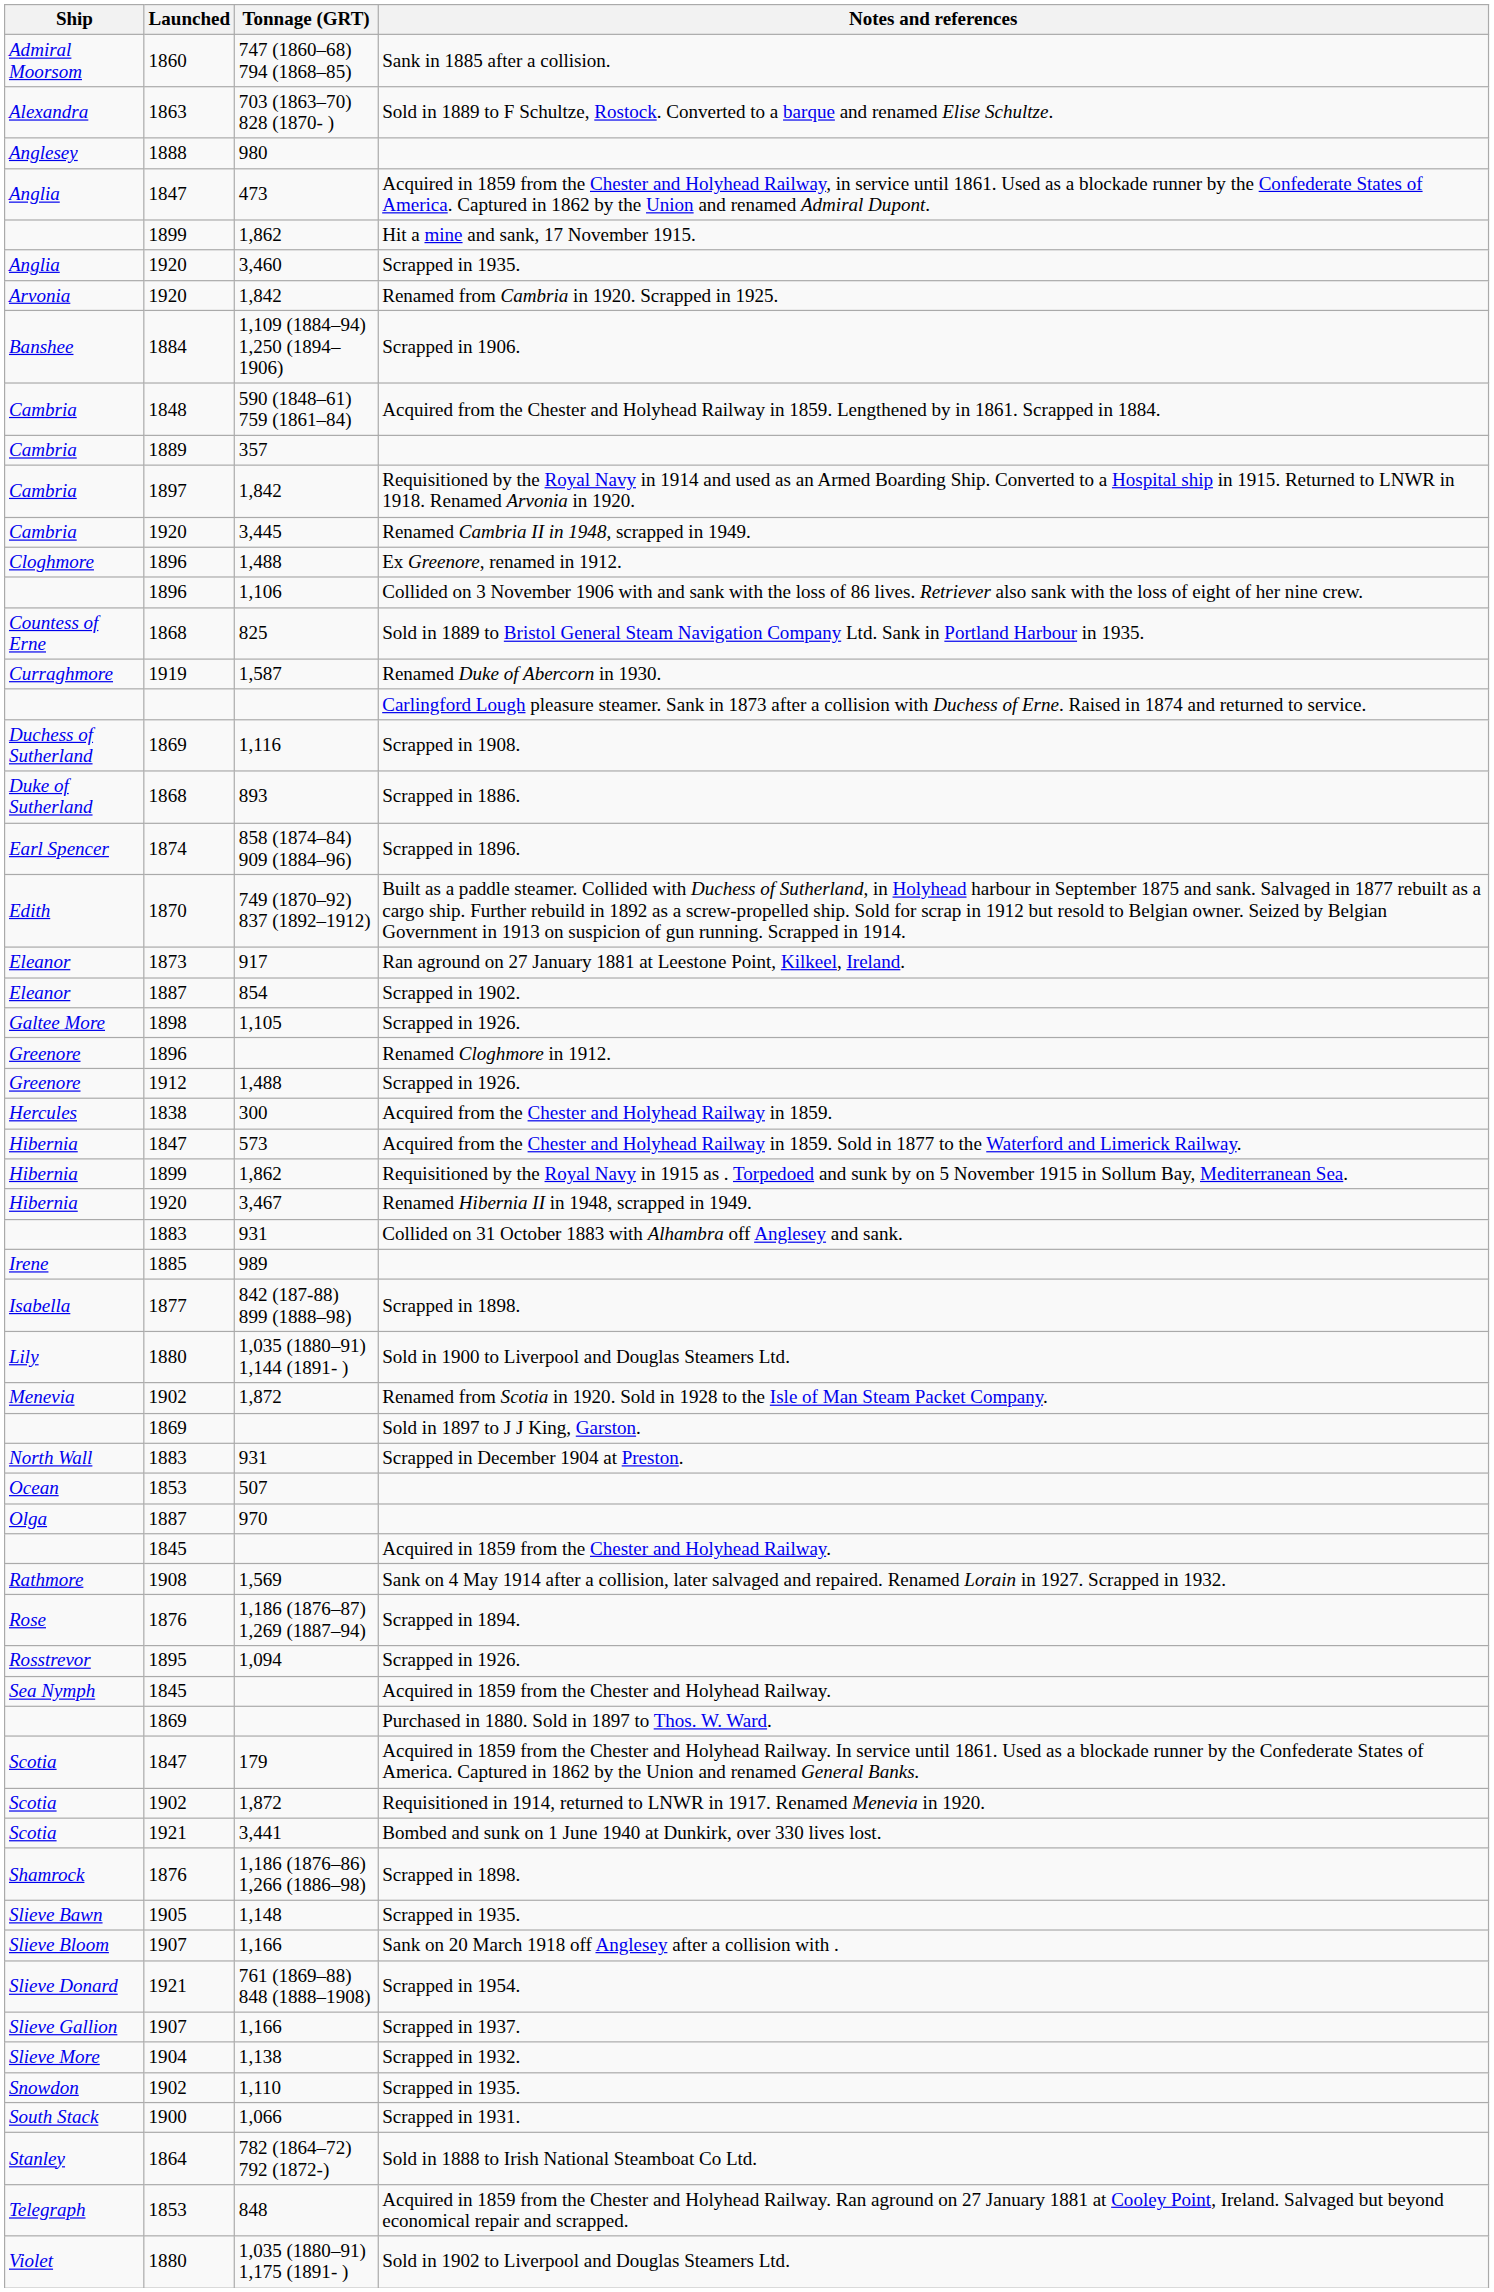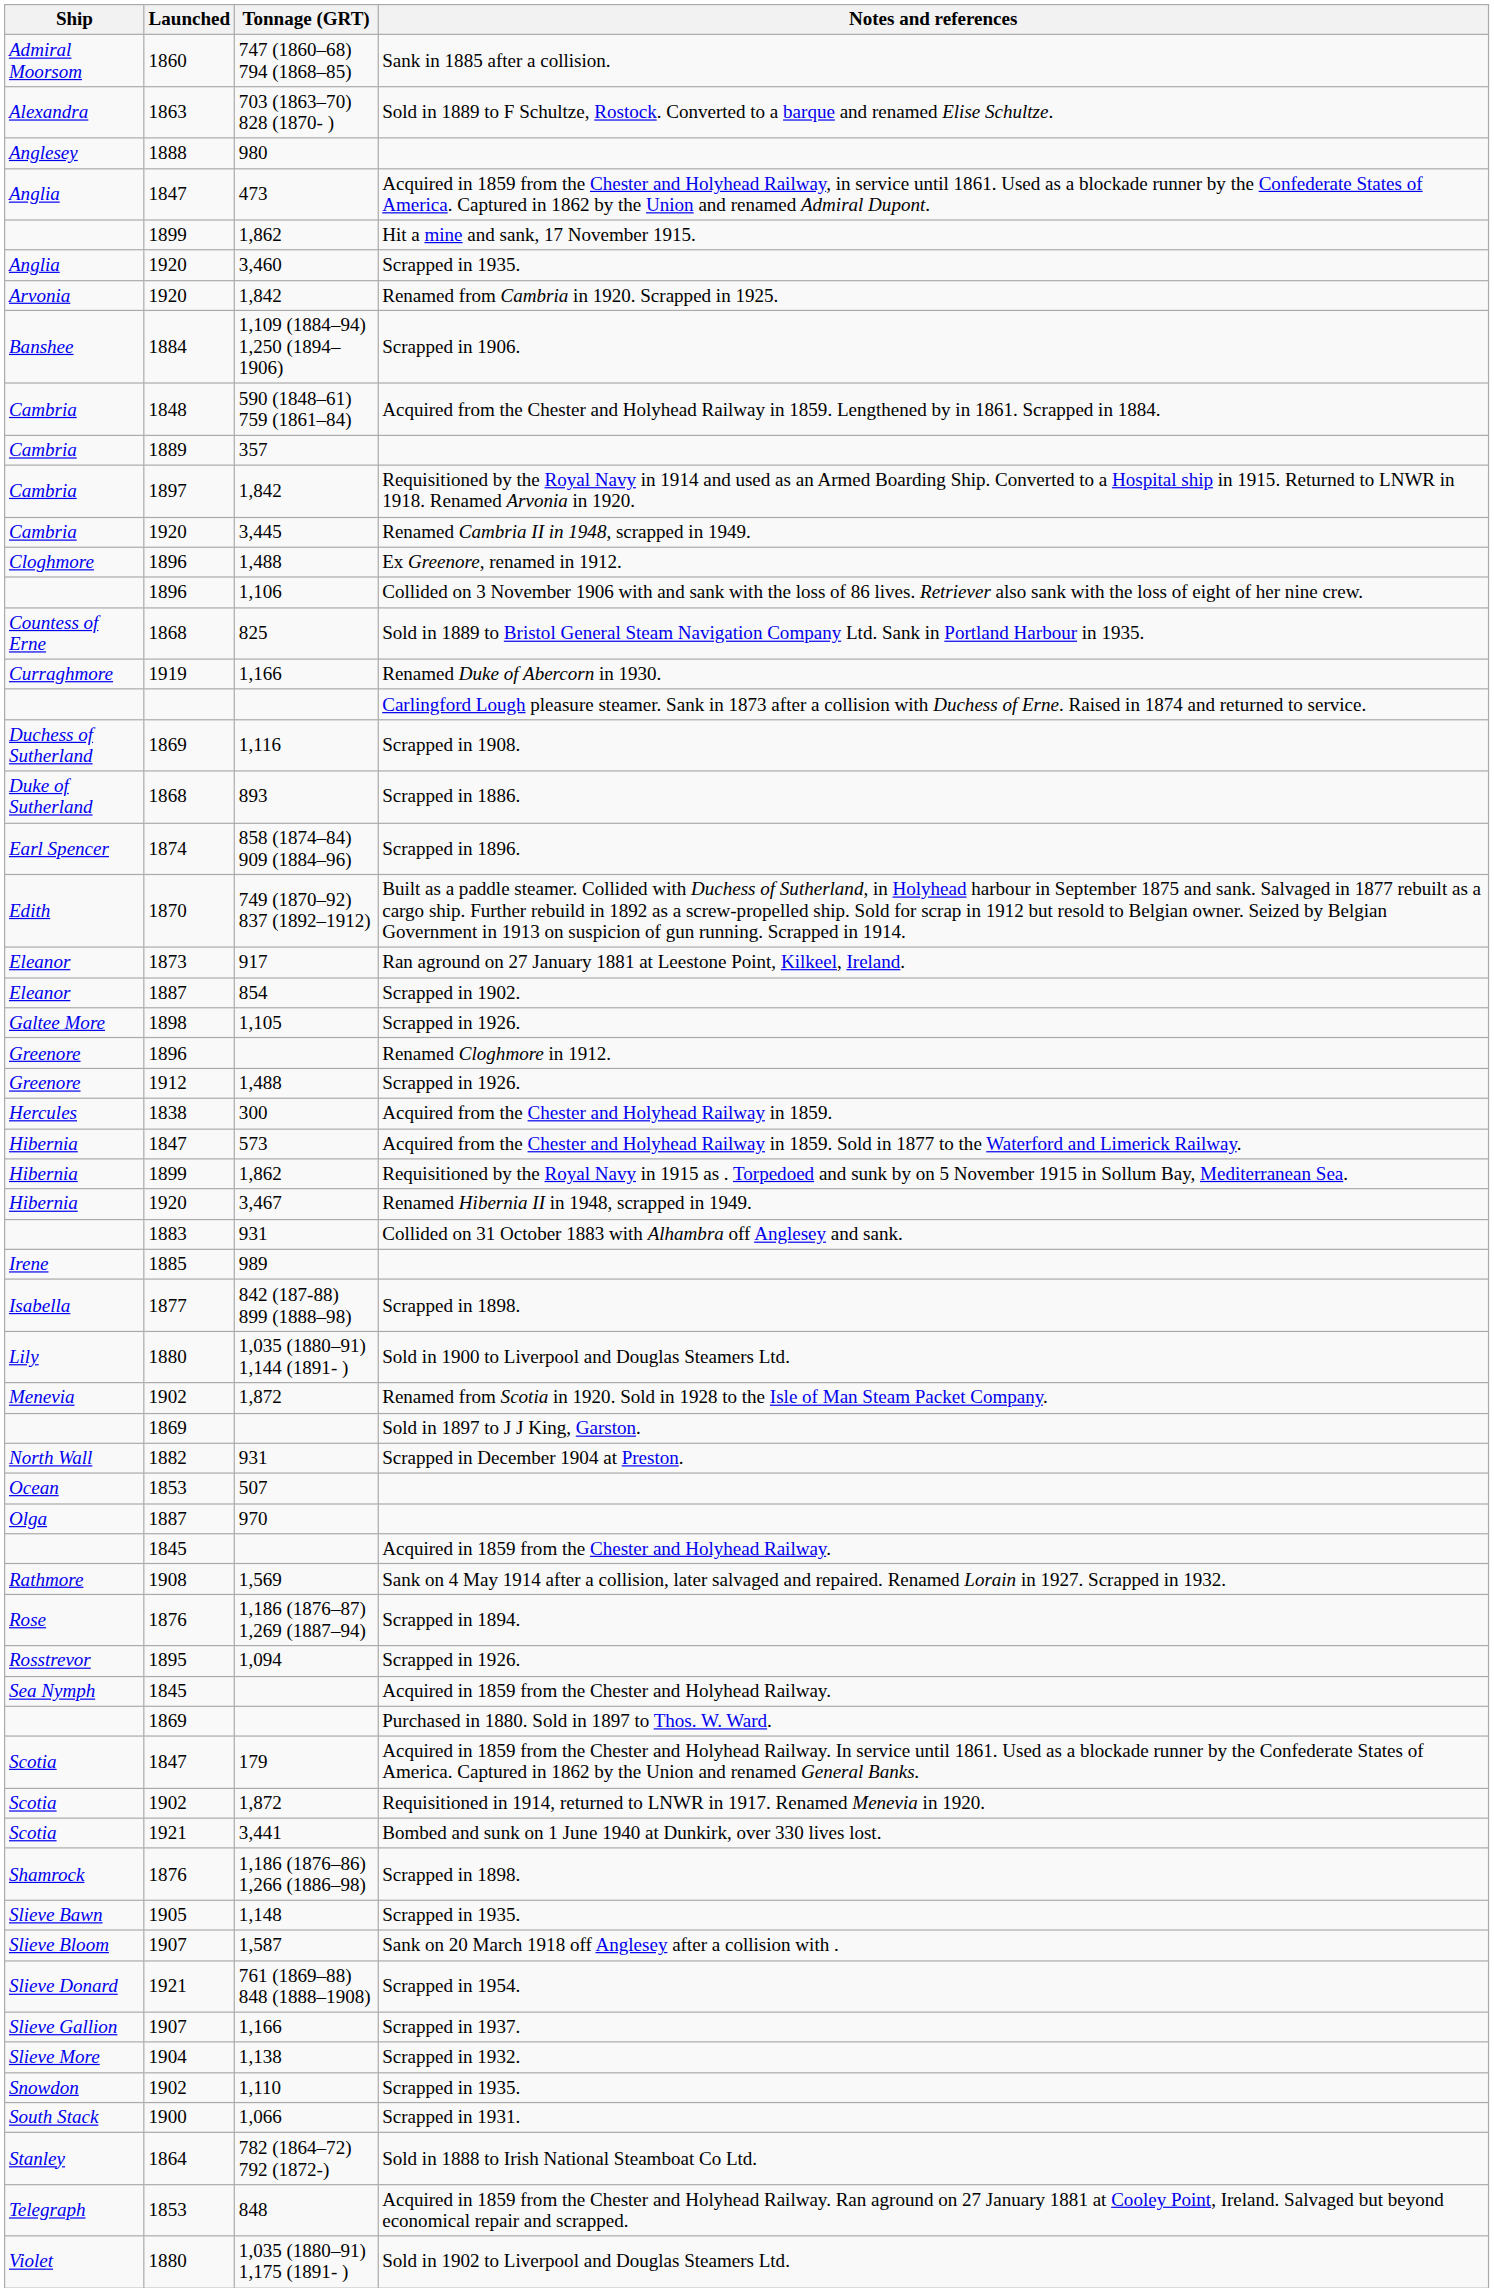Renamed Duke of Abercorn in 1930. | Tonnage (GRT): 1,587 -> 1,166
Scrapped in December 1904 at Preston. | Launched: 1883 -> 1882
Sank on 20 March 1918 off Anglesey after a collision with . | Tonnage (GRT): 1,166 -> 1,587
